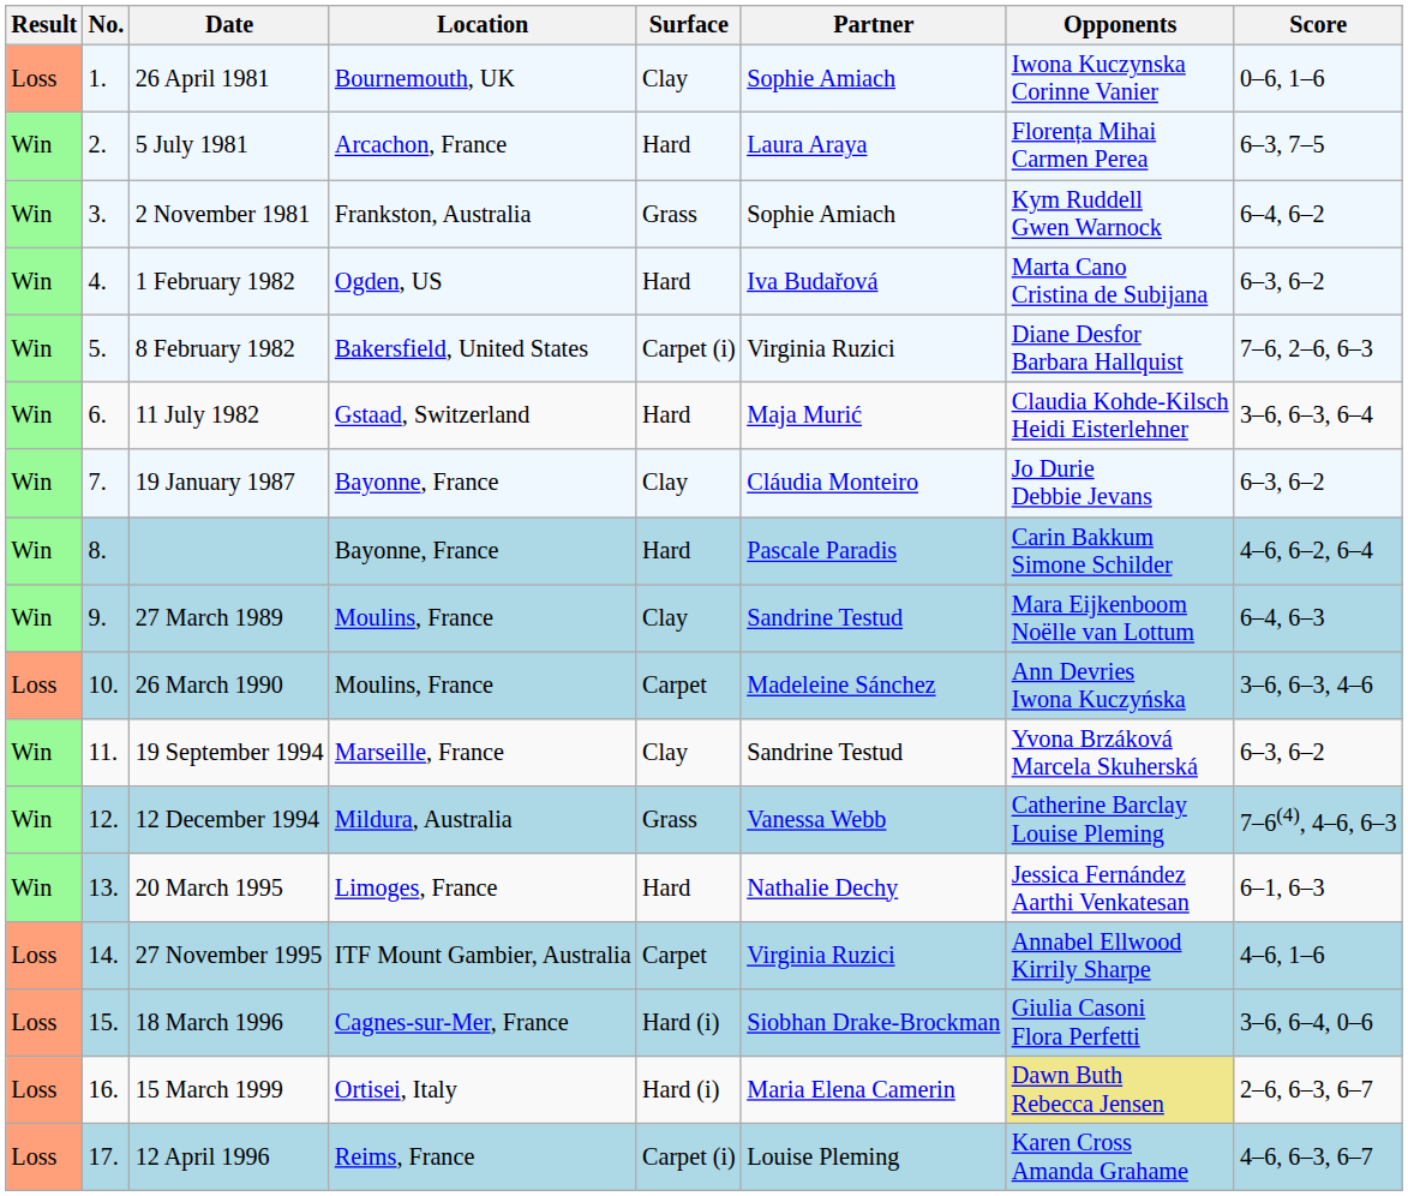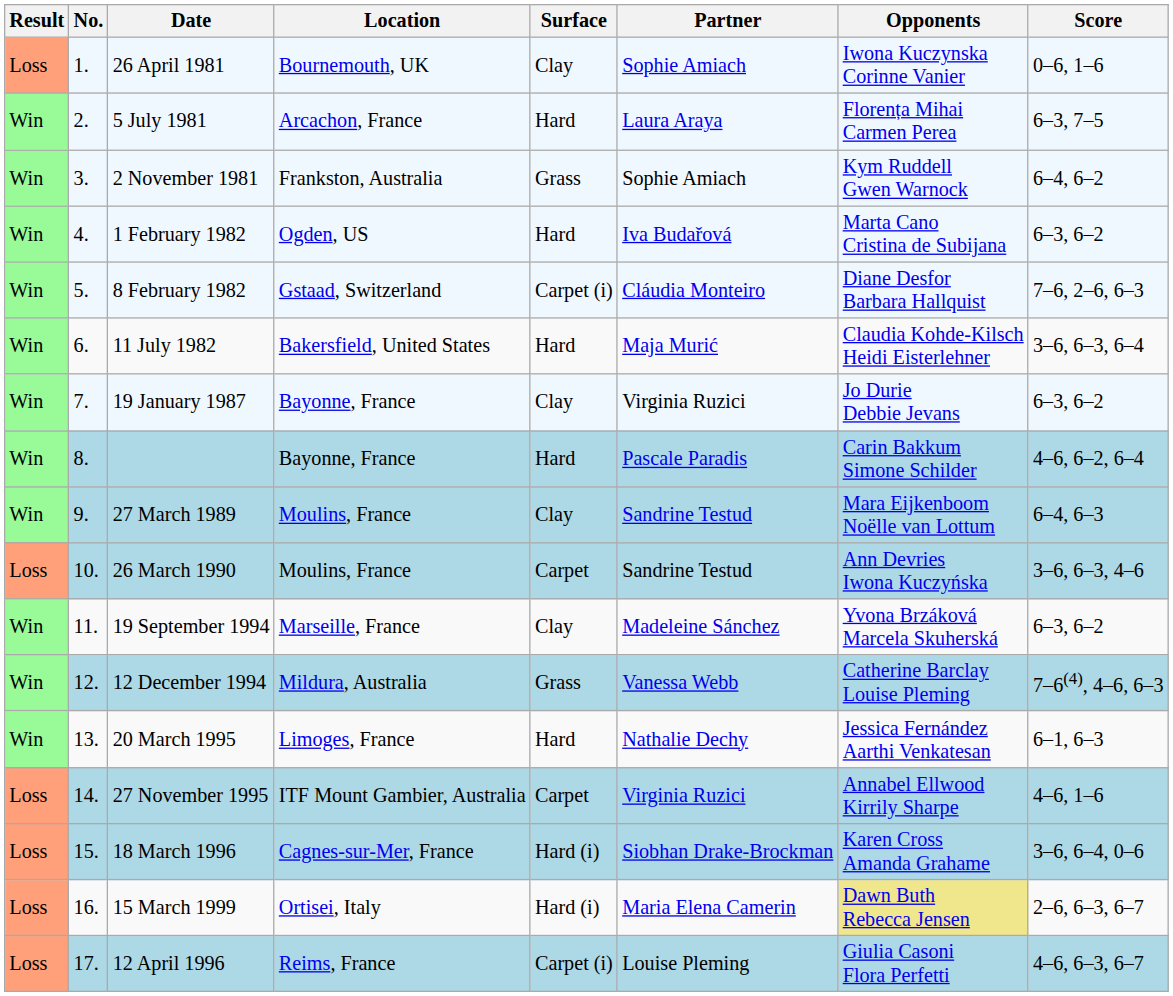8 February 1982 | Location: Bakersfield, United States -> Gstaad, Switzerland
8 February 1982 | Partner: Virginia Ruzici -> Cláudia Monteiro
11 July 1982 | Location: Gstaad, Switzerland -> Bakersfield, United States
19 January 1987 | Partner: Cláudia Monteiro -> Virginia Ruzici
26 March 1990 | Partner: Madeleine Sánchez -> Sandrine Testud
19 September 1994 | Partner: Sandrine Testud -> Madeleine Sánchez
20 March 1995 | No.: lightblue background -> no background
18 March 1996 | Opponents: Giulia Casoni Flora Perfetti -> Karen Cross Amanda Grahame
12 April 1996 | Opponents: Karen Cross Amanda Grahame -> Giulia Casoni Flora Perfetti
